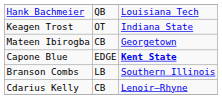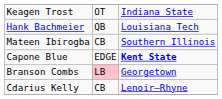rows swapped: Keagen Trost <-> Hank Bachmeier
Mateen Ibirogba | column 3: Georgetown -> Southern Illinois
Branson Combs | column 2: no background -> pink background
Branson Combs | column 3: Southern Illinois -> Georgetown
